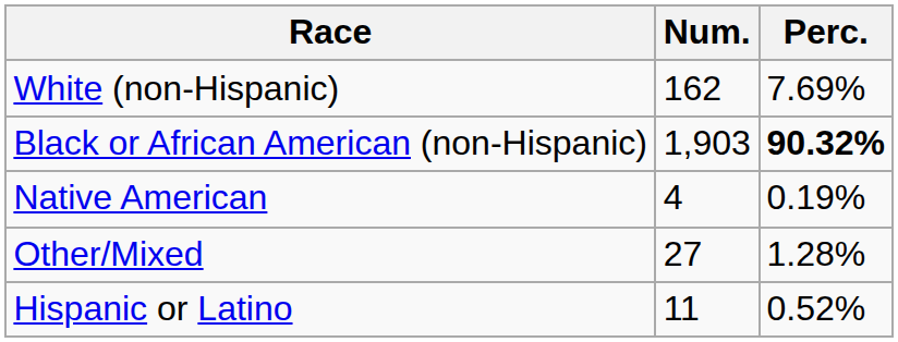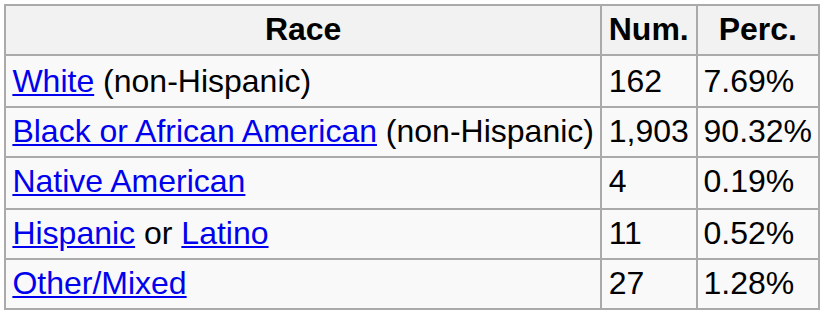Black or African American (non-Hispanic) | Perc.: bold -> normal
rows swapped: Other/Mixed <-> Hispanic or Latino
